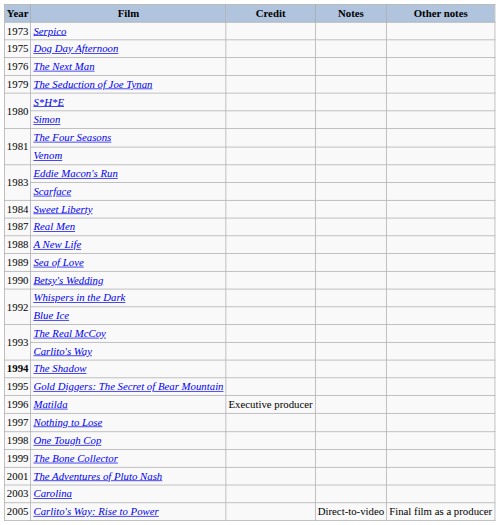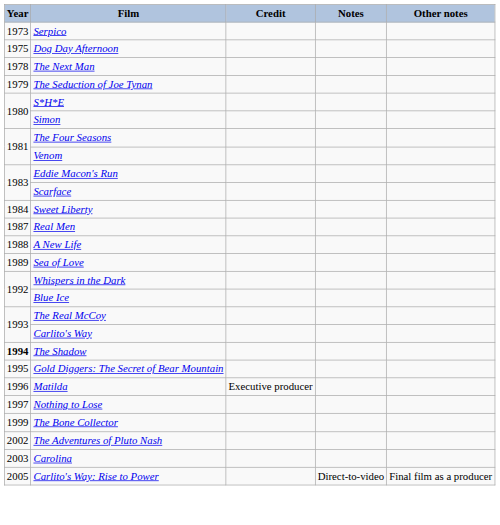The Next Man | Year: 1976 -> 1978
- row: 1990 | Betsy's Wedding
- row: 1998 | One Tough Cop
The Adventures of Pluto Nash | Year: 2001 -> 2002
